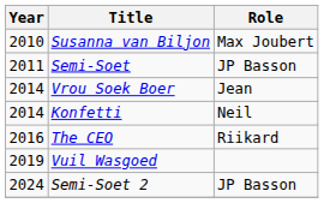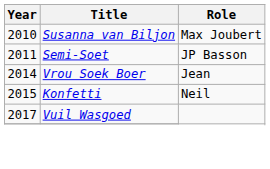Konfetti | Year: 2014 -> 2015
- row: 2016 | The CEO | Riikard
Vuil Wasgoed | Year: 2019 -> 2017
- row: 2024 | Semi-Soet 2 | JP Basson
